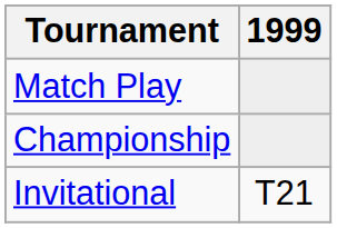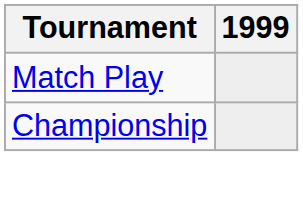- row: Invitational | T21
